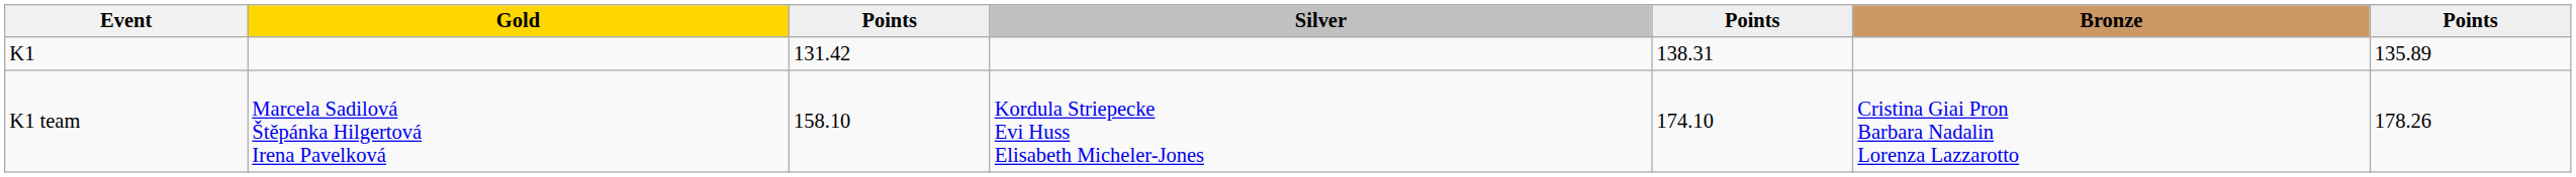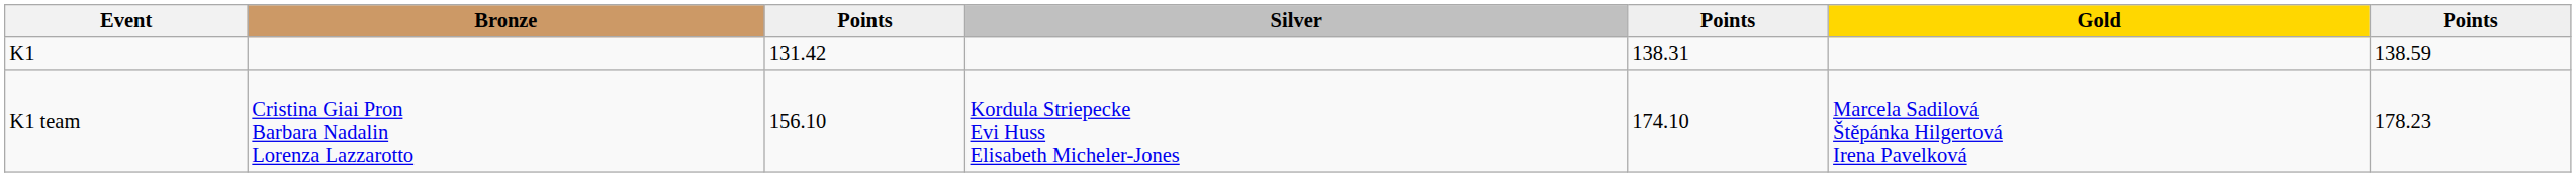columns swapped: Gold <-> Bronze
K1 | column 7: 135.89 -> 138.59
K1 team | column 3: 158.10 -> 156.10
K1 team | column 7: 178.26 -> 178.23
